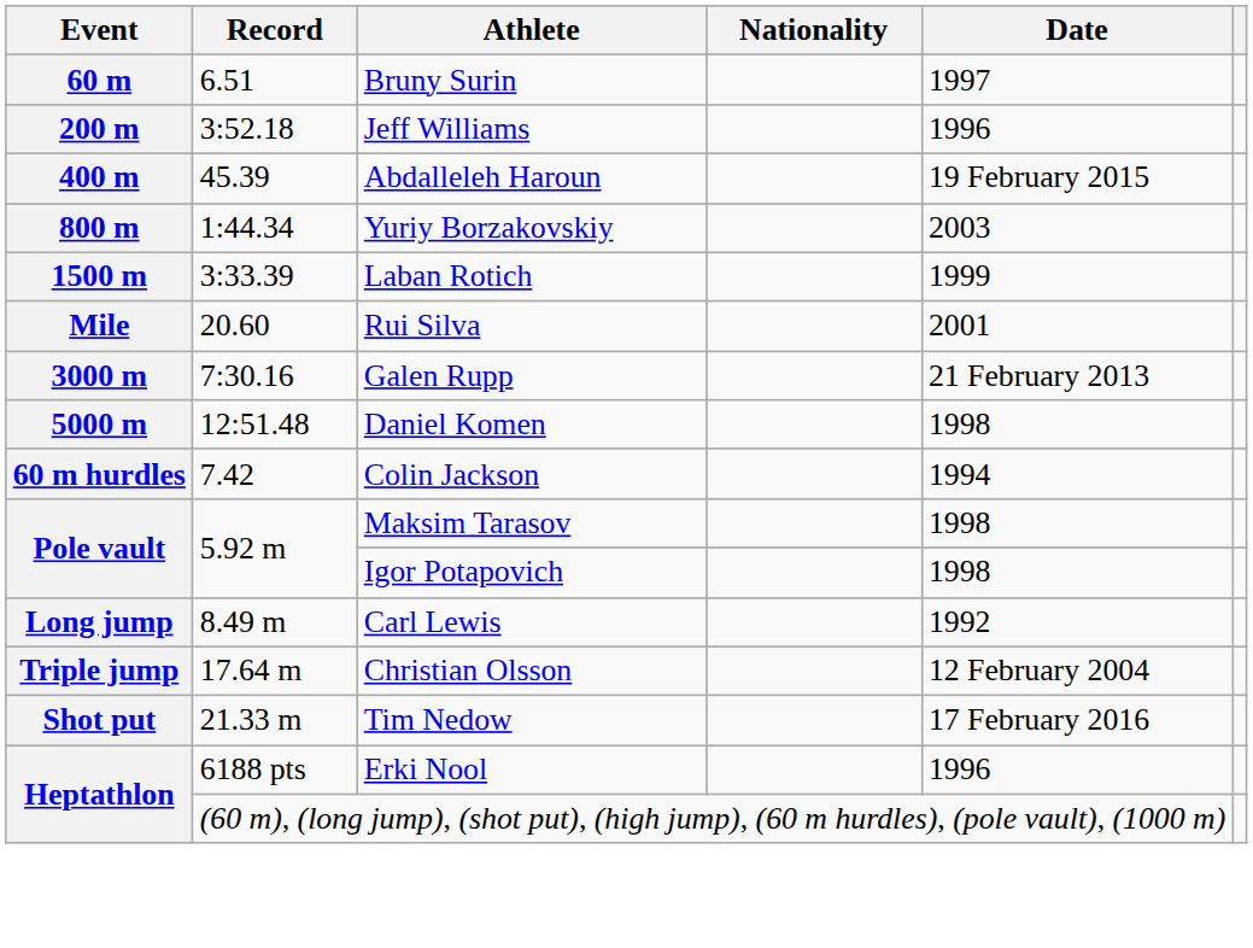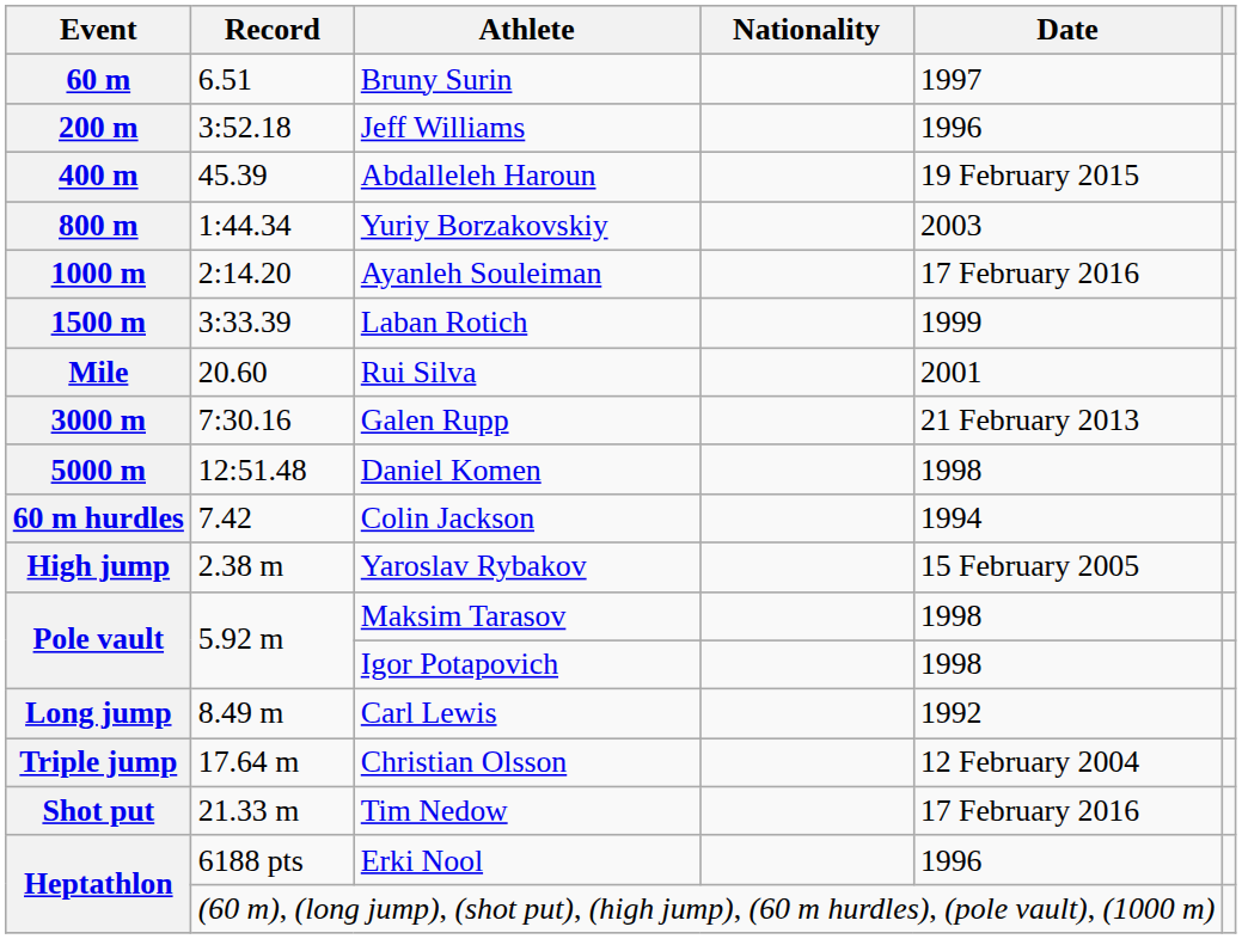+ row: 1000 m | 2:14.20 | Ayanleh Souleiman | 17 February 2016
+ row: High jump | 2.38 m | Yaroslav Rybakov | 15 February 2005
